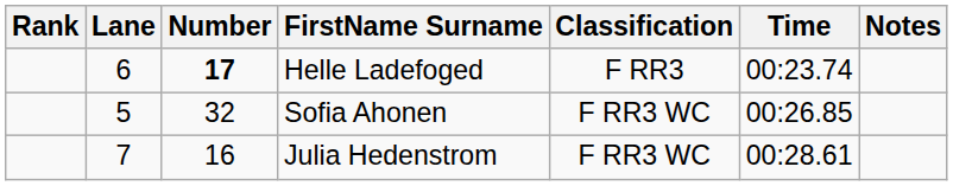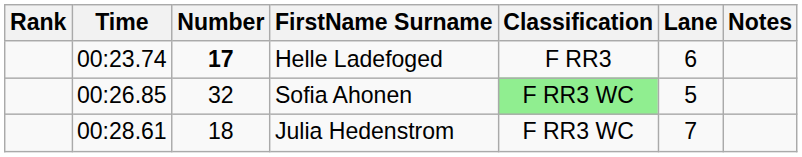columns swapped: Lane <-> Time
Sofia Ahonen | Classification: no background -> lightgreen background
Julia Hedenstrom | Number: 16 -> 18
